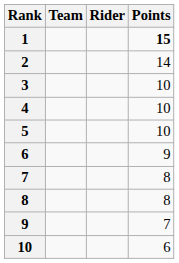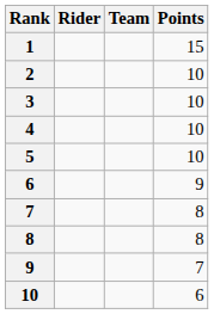columns swapped: Rider <-> Team
1 | Points: bold -> normal
2 | Points: 14 -> 10
